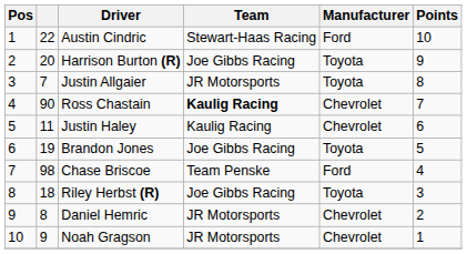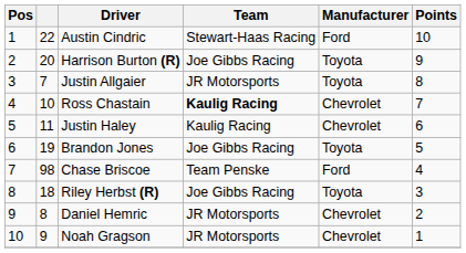Ross Chastain | column 2: 90 -> 10
